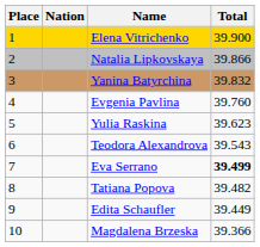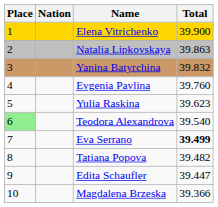Natalia Lipkovskaya | Total: 39.866 -> 39.863
Teodora Alexandrova | Place: no background -> lightgreen background
Teodora Alexandrova | Total: 39.543 -> 39.540
Edita Schaufler | Total: 39.449 -> 39.447
